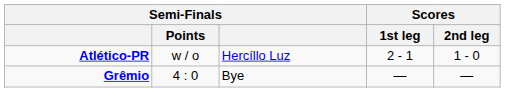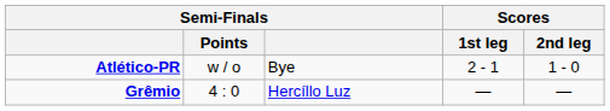Atlético-PR | column 3: Hercíllo Luz -> Bye
Grêmio | column 3: Bye -> Hercíllo Luz
